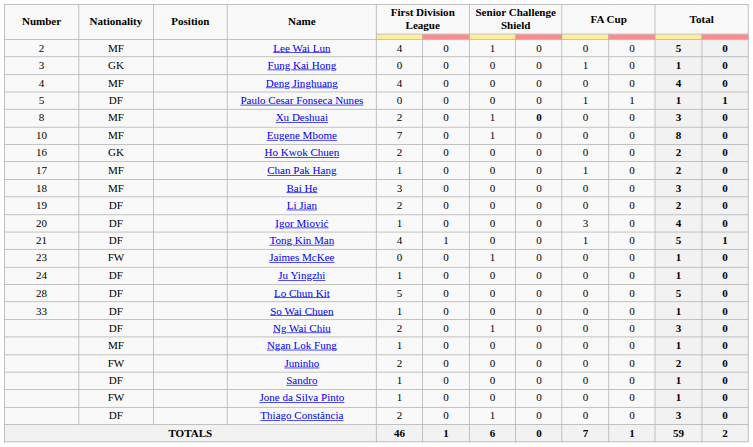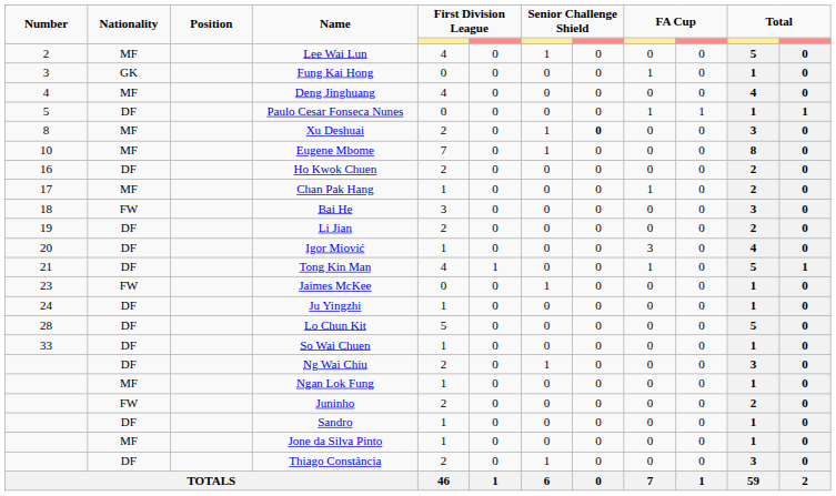Ho Kwok Chuen | Nationality: GK -> DF
Bai He | Nationality: MF -> FW
Jone da Silva Pinto | Nationality: FW -> MF
